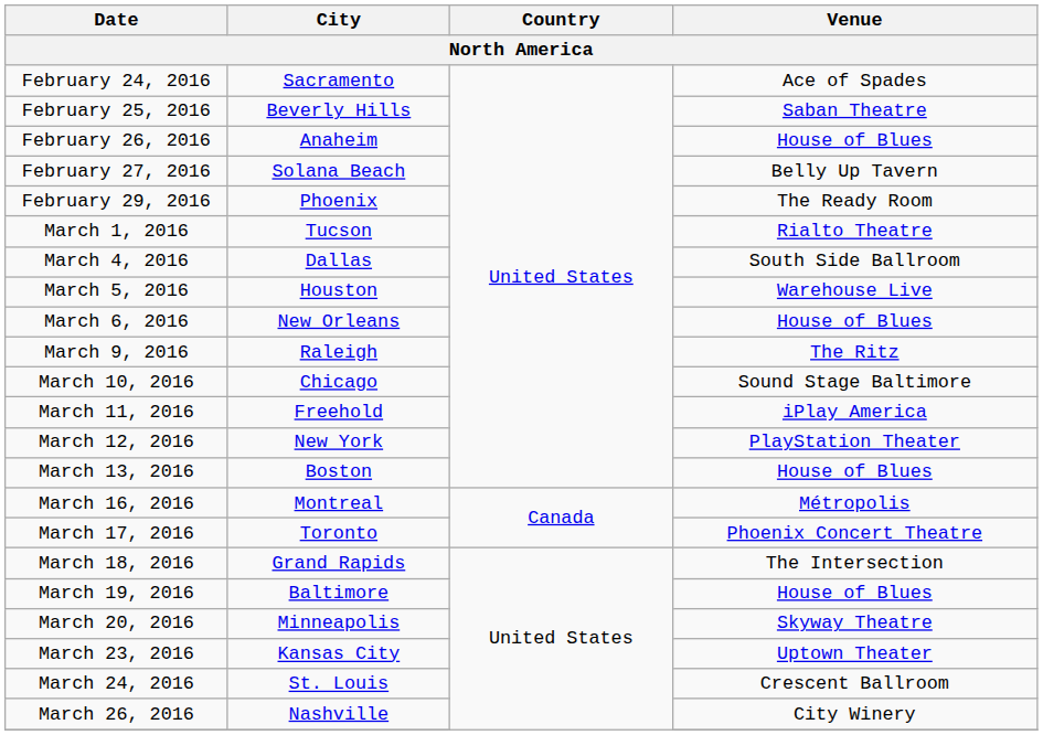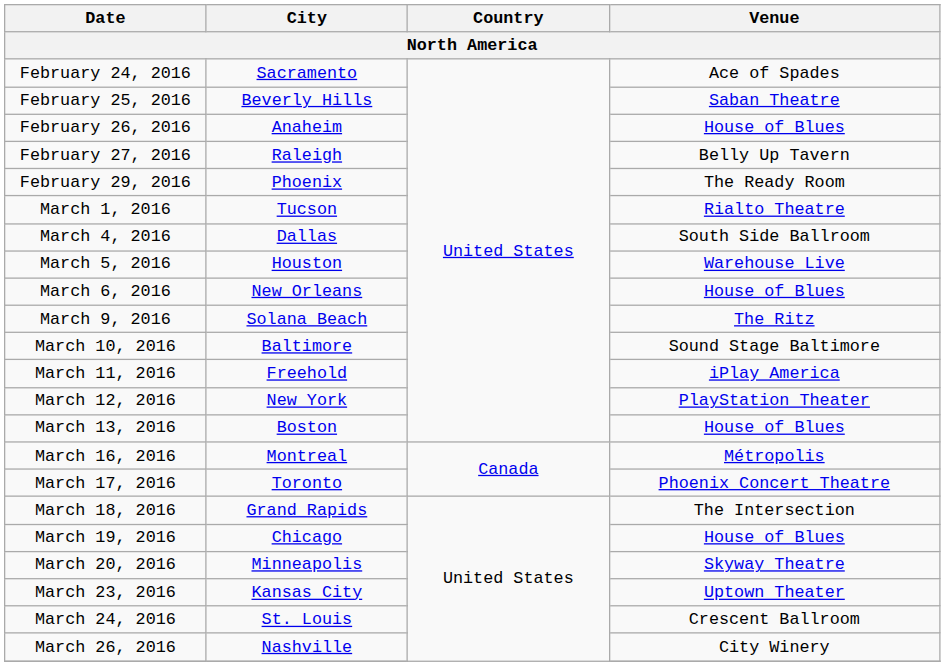February 27, 2016 | City: Solana Beach -> Raleigh
March 9, 2016 | City: Raleigh -> Solana Beach
March 10, 2016 | City: Chicago -> Baltimore
March 19, 2016 | City: Baltimore -> Chicago
